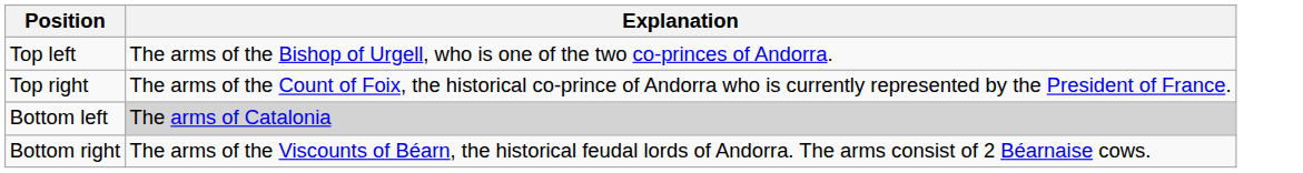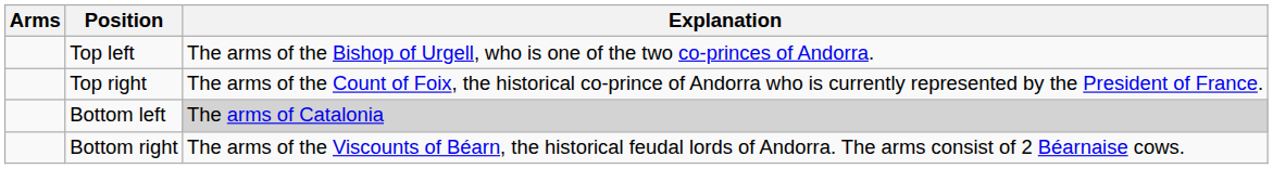+ column: Arms
